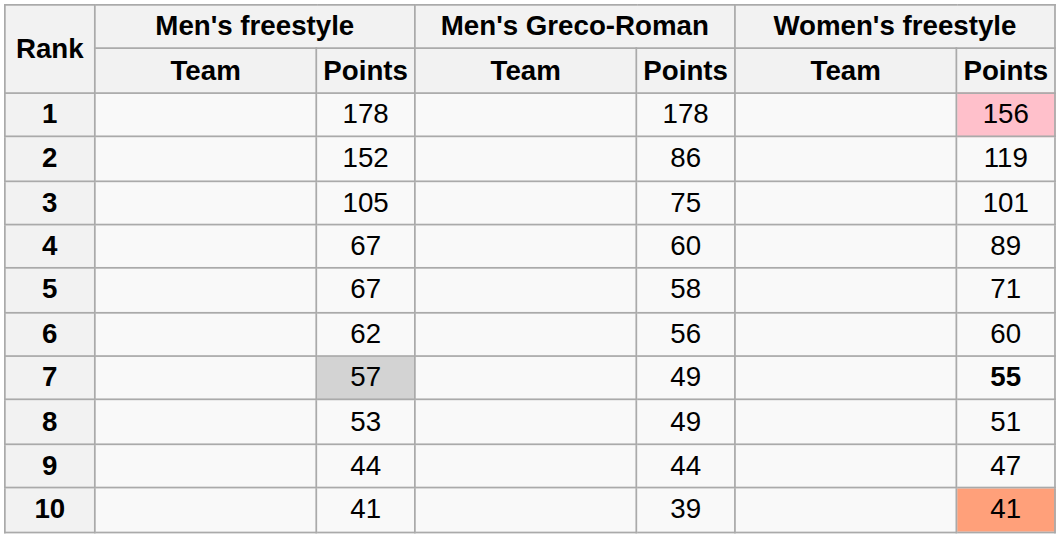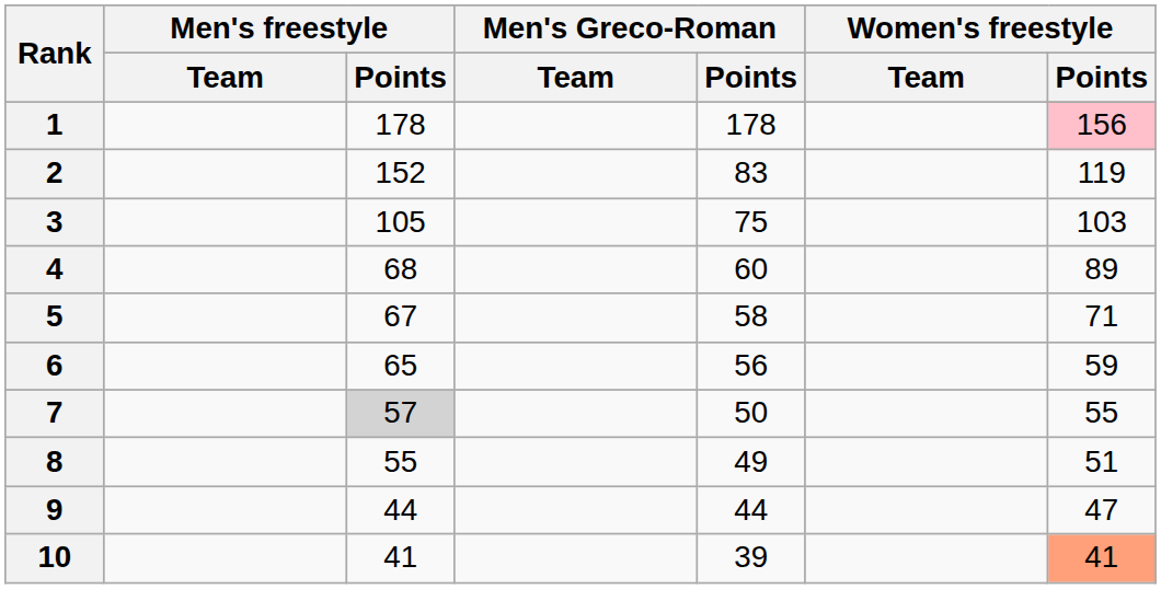2 | Men's Greco-Roman / Points: 86 -> 83
3 | Women's freestyle / Points: 101 -> 103
4 | Men's freestyle / Points: 67 -> 68
6 | Men's freestyle / Points: 62 -> 65
6 | Women's freestyle / Points: 60 -> 59
7 | Men's Greco-Roman / Points: 49 -> 50
7 | Women's freestyle / Points: bold -> normal
8 | Men's freestyle / Points: 53 -> 55
